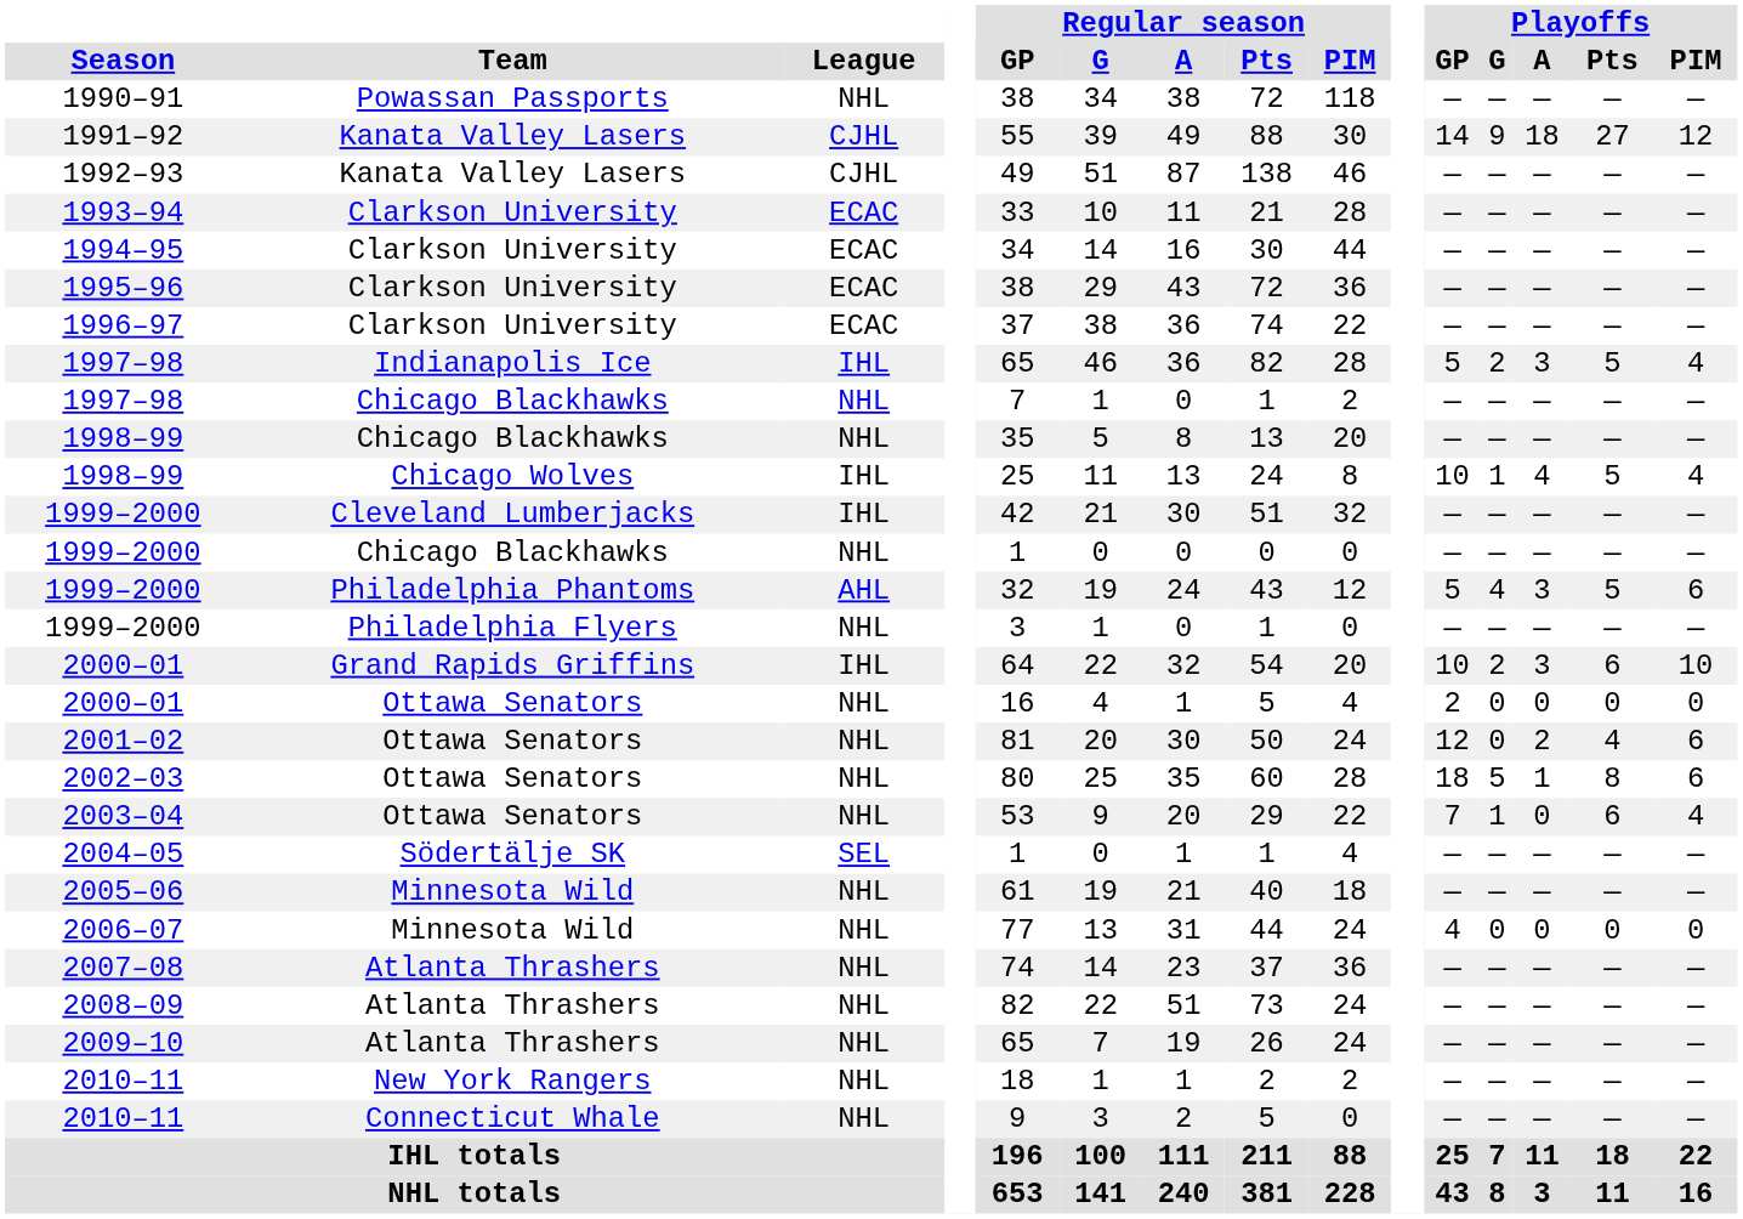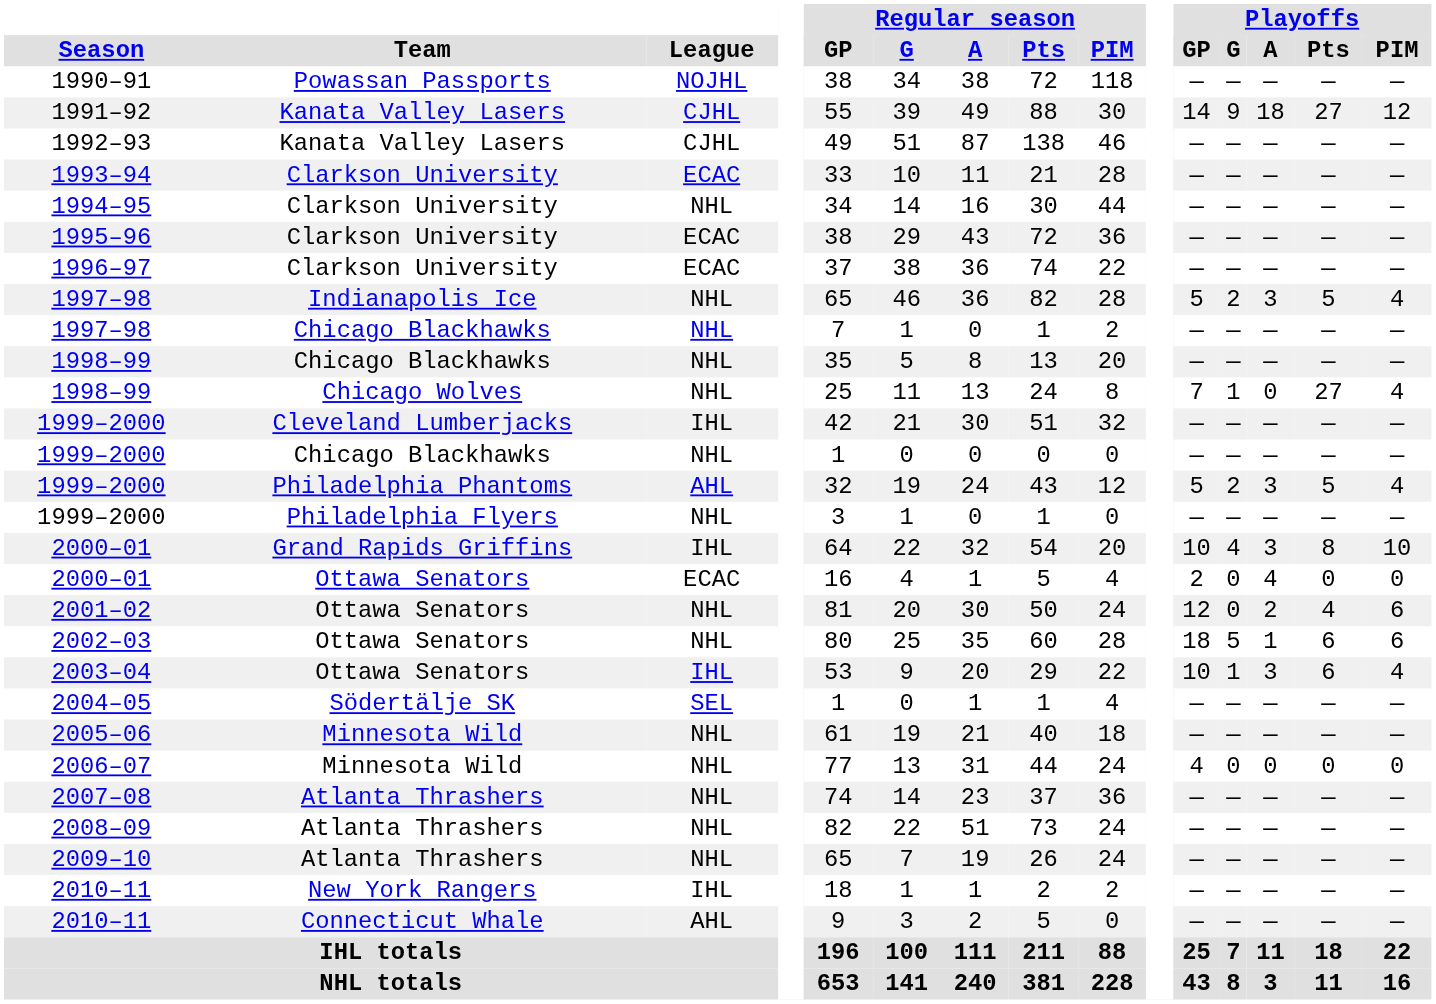1990–91 | League: NHL -> NOJHL
1994–95 | League: ECAC -> NHL
1997–98 / Indianapolis Ice | League: IHL -> NHL
1998–99 / Chicago Wolves | League: IHL -> NHL
1998–99 / Chicago Wolves | Playoffs / GP: 10 -> 7
1998–99 / Chicago Wolves | Playoffs / A: 4 -> 0
1998–99 / Chicago Wolves | Playoffs / Pts: 5 -> 27
1999–2000 / Philadelphia Phantoms | Playoffs / G: 4 -> 2
1999–2000 / Philadelphia Phantoms | Playoffs / PIM: 6 -> 4
2000–01 / Grand Rapids Griffins | Playoffs / G: 2 -> 4
2000–01 / Grand Rapids Griffins | Playoffs / Pts: 6 -> 8
2000–01 / Ottawa Senators | League: NHL -> ECAC
2000–01 / Ottawa Senators | Playoffs / A: 0 -> 4
2002–03 | Playoffs / Pts: 8 -> 6
2003–04 | League: NHL -> IHL
2003–04 | Playoffs / GP: 7 -> 10
2003–04 | Playoffs / A: 0 -> 3
2010–11 / New York Rangers | League: NHL -> IHL
2010–11 / Connecticut Whale | League: NHL -> AHL
